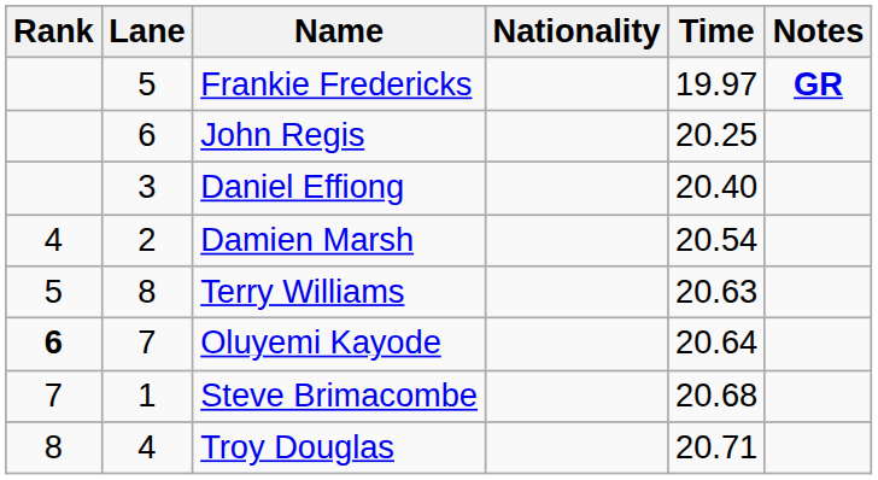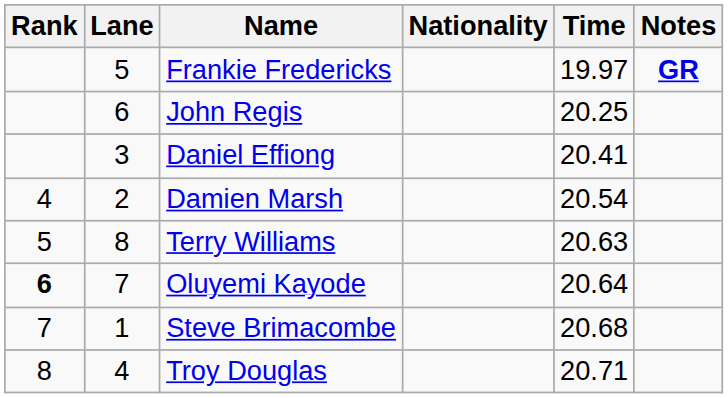Daniel Effiong | Time: 20.40 -> 20.41
